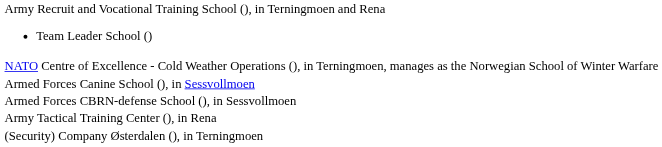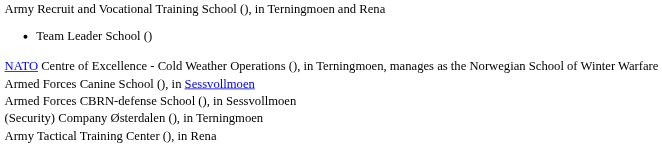rows swapped: Army Tactical Training Center (), in Rena <-> (Security) Company Østerdalen (), in Terningmoen
